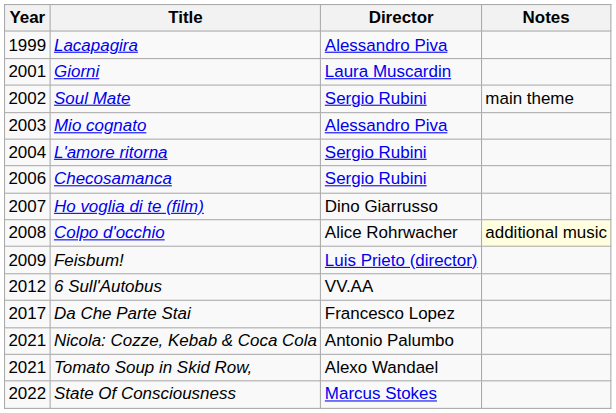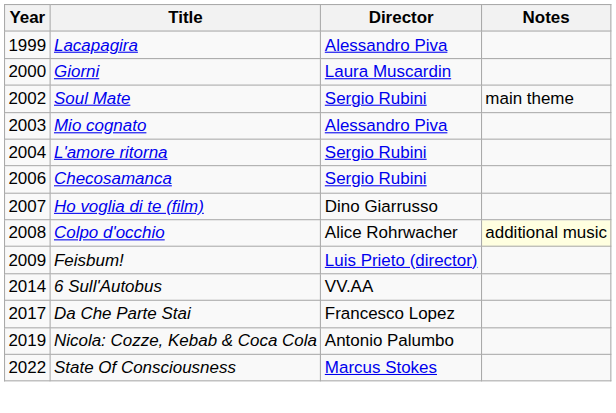Giorni | Year: 2001 -> 2000
6 Sull'Autobus | Year: 2012 -> 2014
Nicola: Cozze, Kebab & Coca Cola | Year: 2021 -> 2019
- row: 2021 | Tomato Soup in Skid Row, | Alexo Wandael
